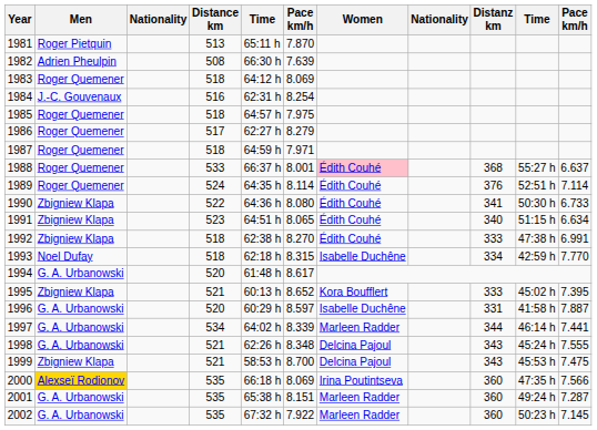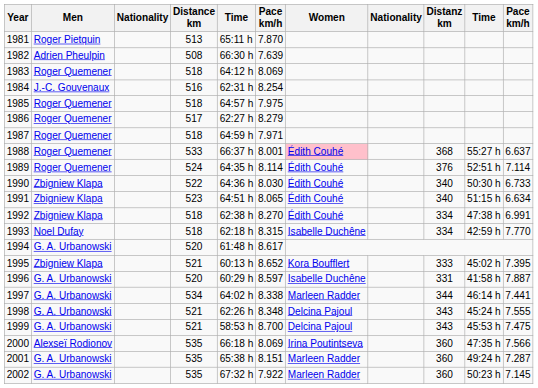1990 | column 6: 8.080 -> 8.030
1990 | Distanz km: 341 -> 340
1992 | Distanz km: 333 -> 334
1997 | column 6: 8.339 -> 8.338
1999 | Men: Zbigniew Klapa -> G. A. Urbanowski
2000 | Men: gold background -> no background
